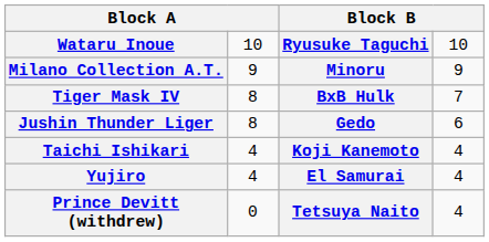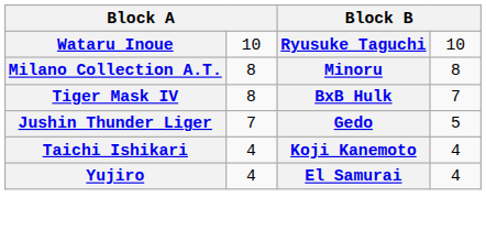Milano Collection A.T. | column 2: 9 -> 8
Milano Collection A.T. | column 4: 9 -> 8
Jushin Thunder Liger | column 2: 8 -> 7
Jushin Thunder Liger | column 4: 6 -> 5
- row: Prince Devitt (withdrew) | 0 | Tetsuya Naito | 4
